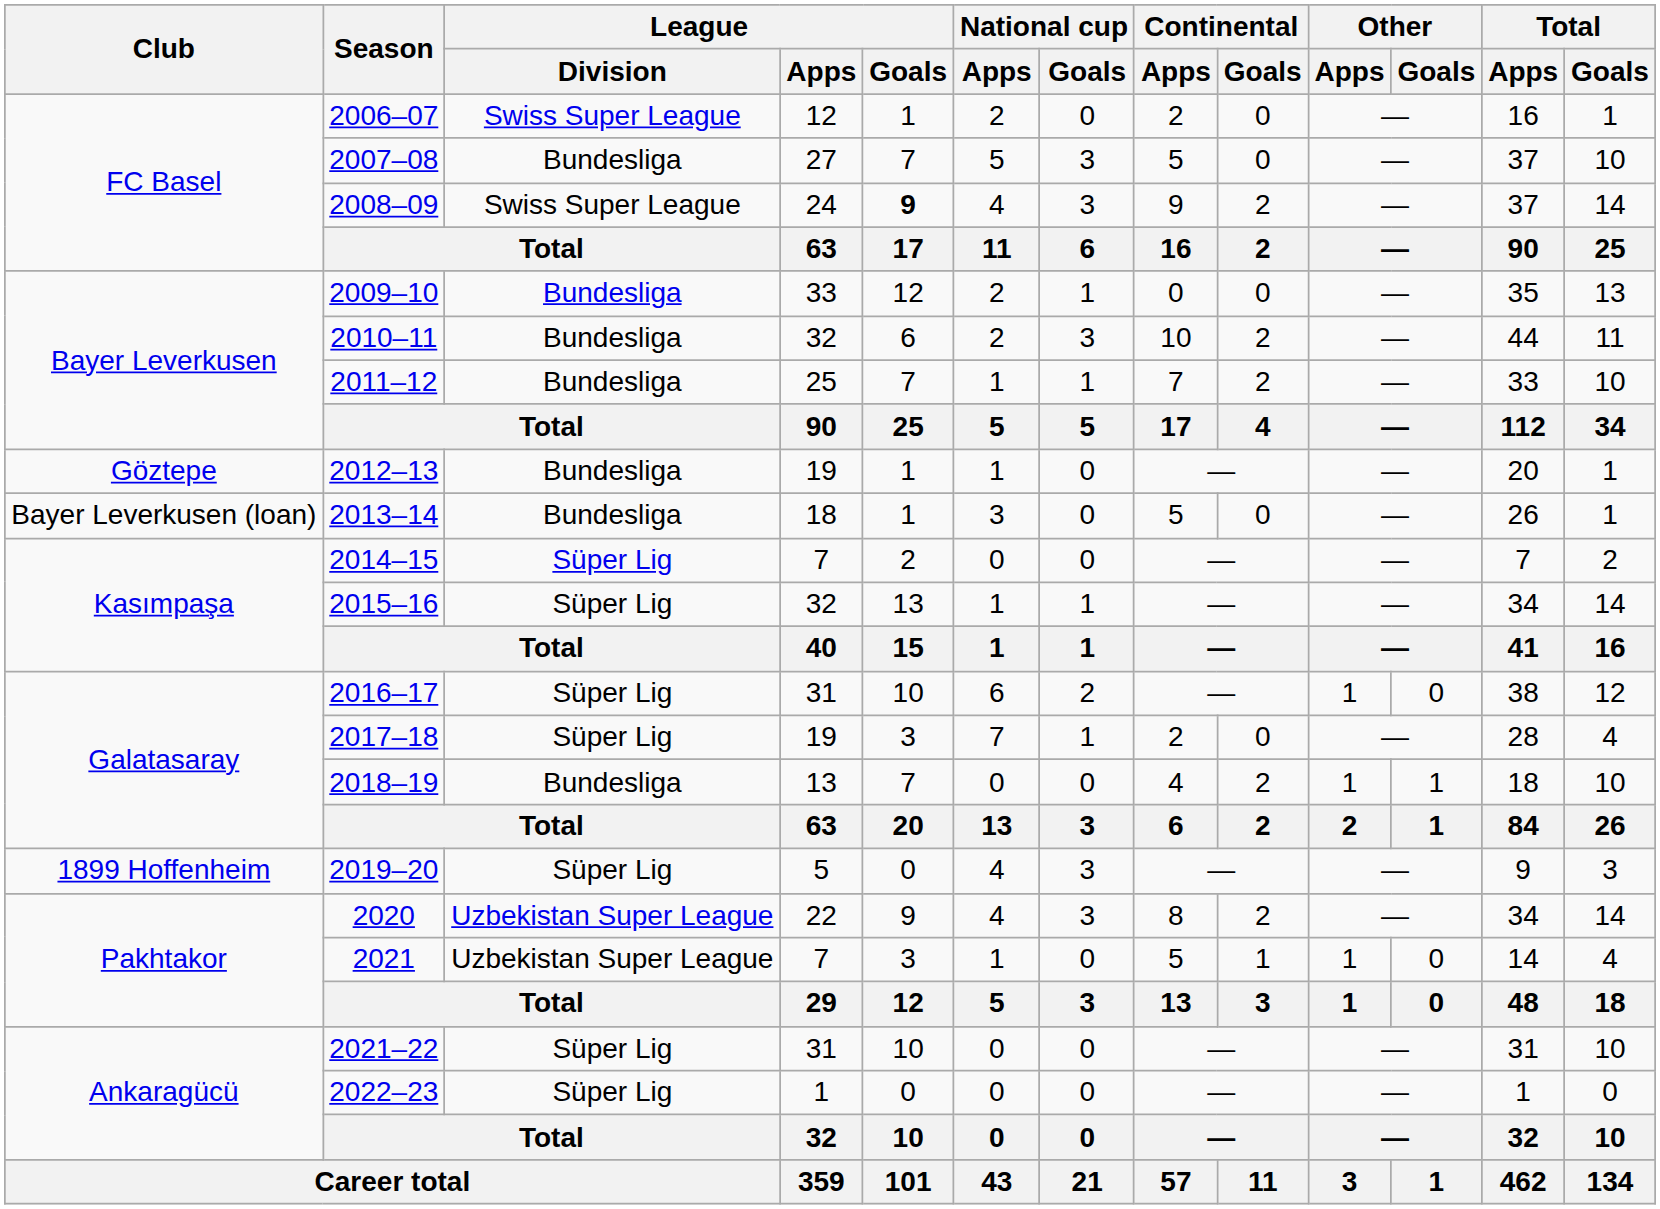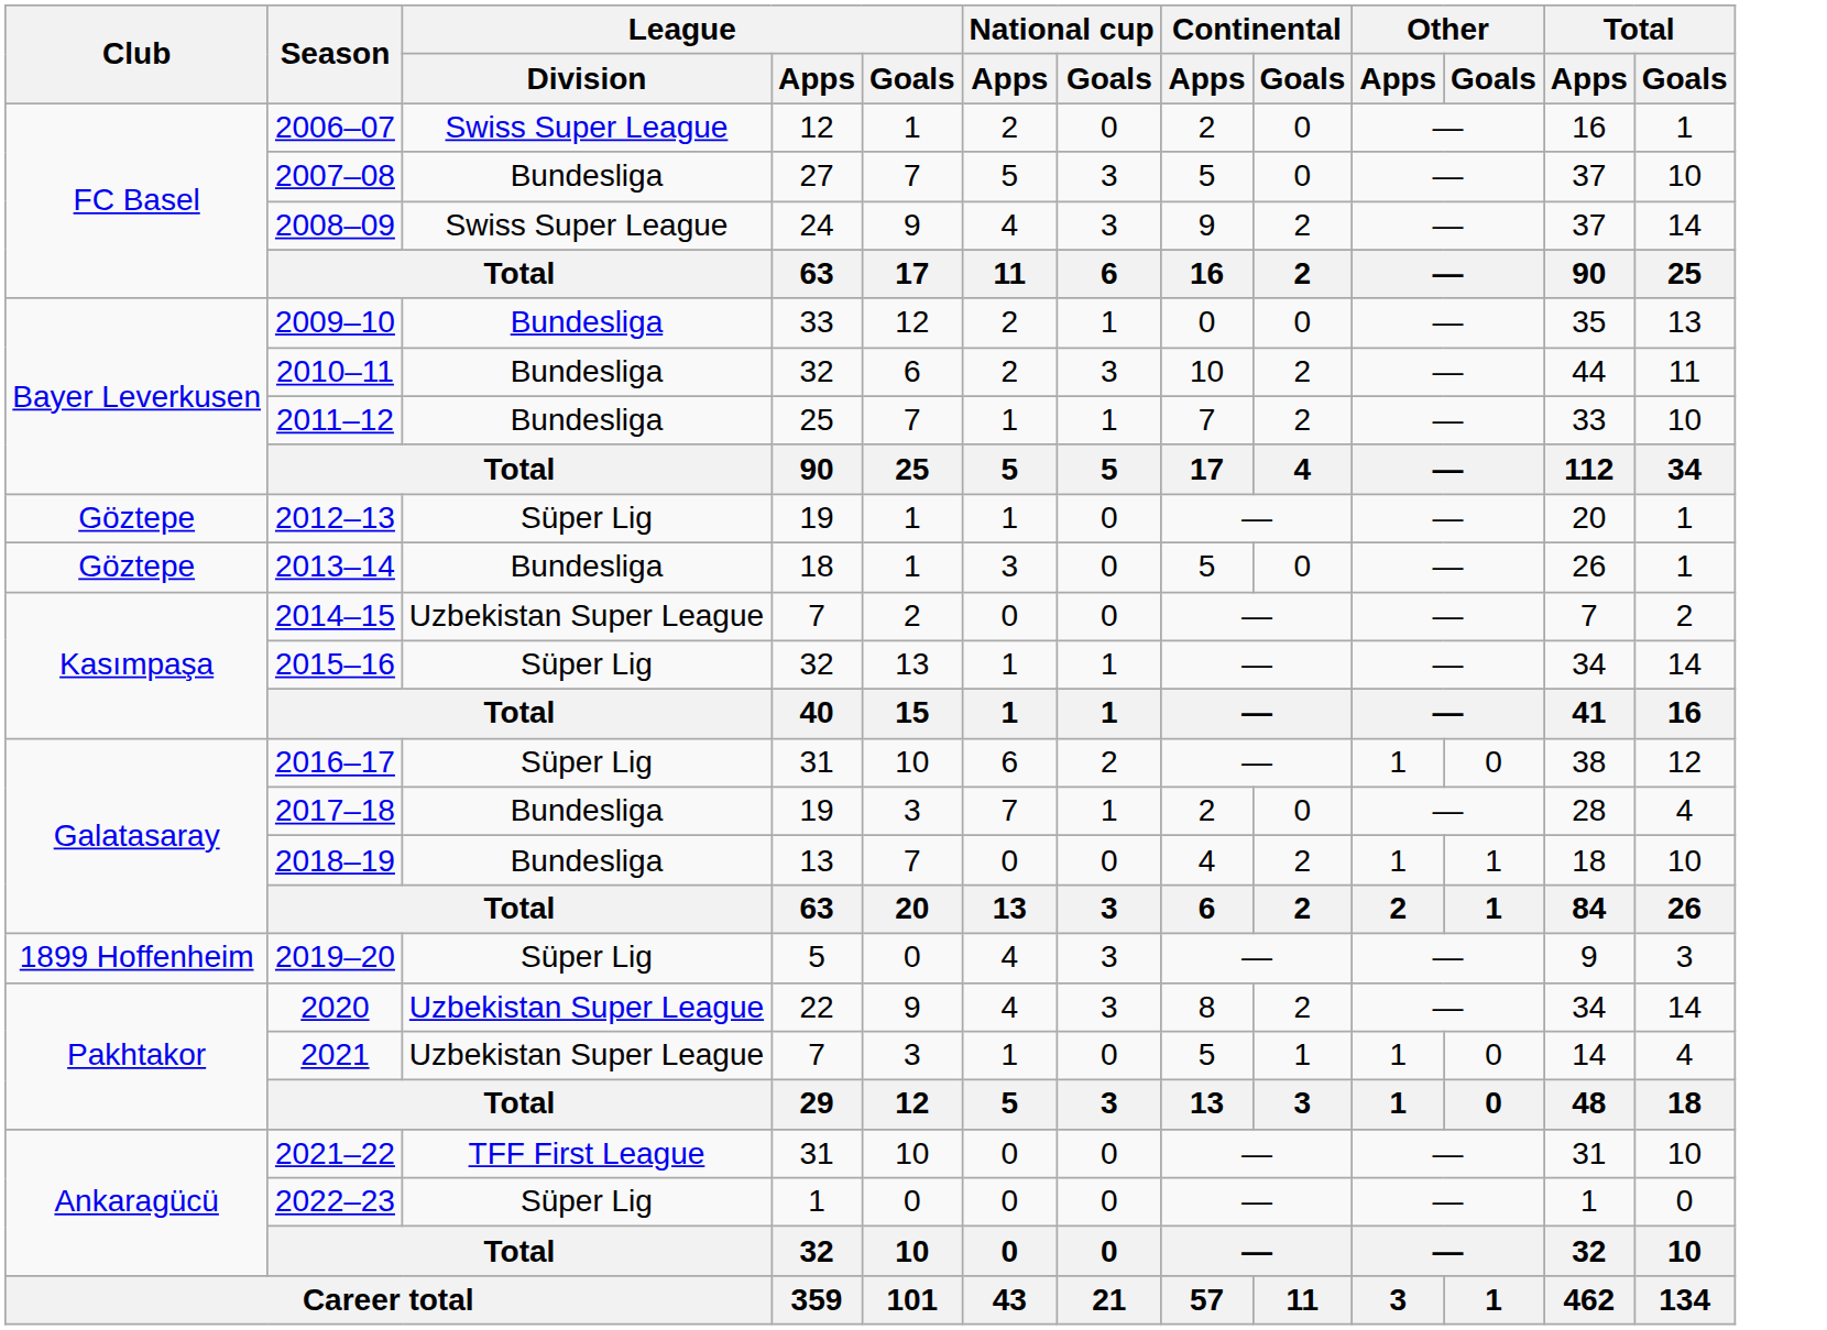2008–09 | League / Goals: bold -> normal
2012–13 | League / Division: Bundesliga -> Süper Lig
2013–14 | Club: Bayer Leverkusen (loan) -> Göztepe
2014–15 | League / Division: Süper Lig -> Uzbekistan Super League
2017–18 | League / Division: Süper Lig -> Bundesliga
2021–22 | League / Division: Süper Lig -> TFF First League
